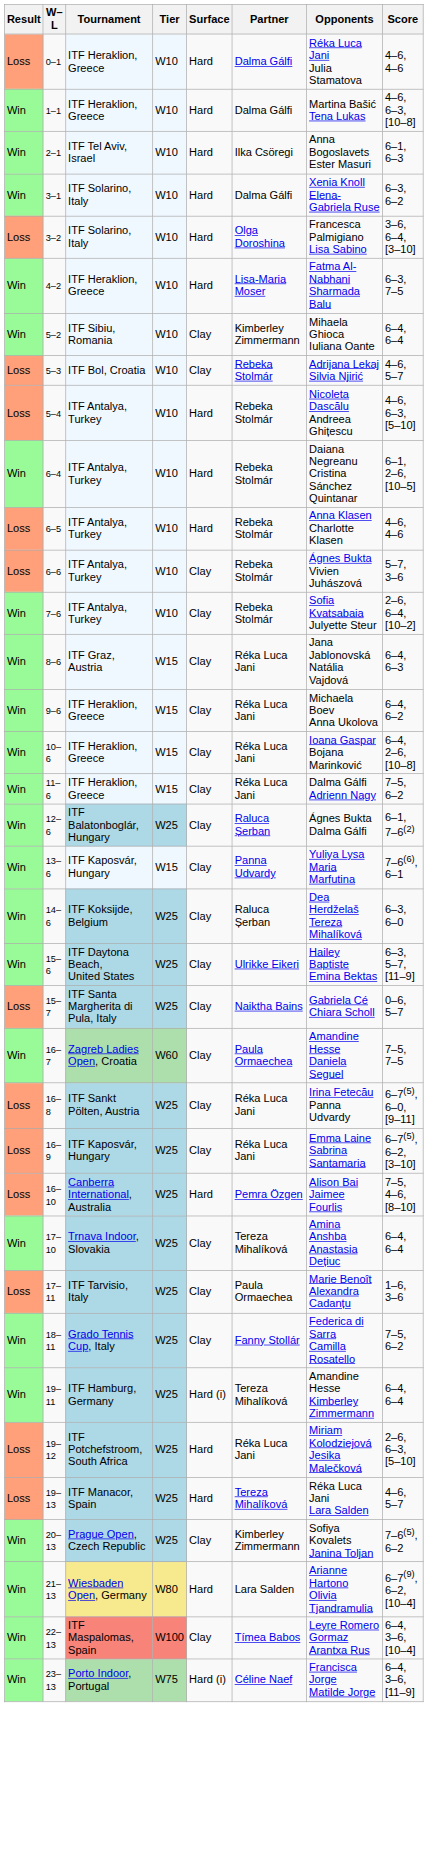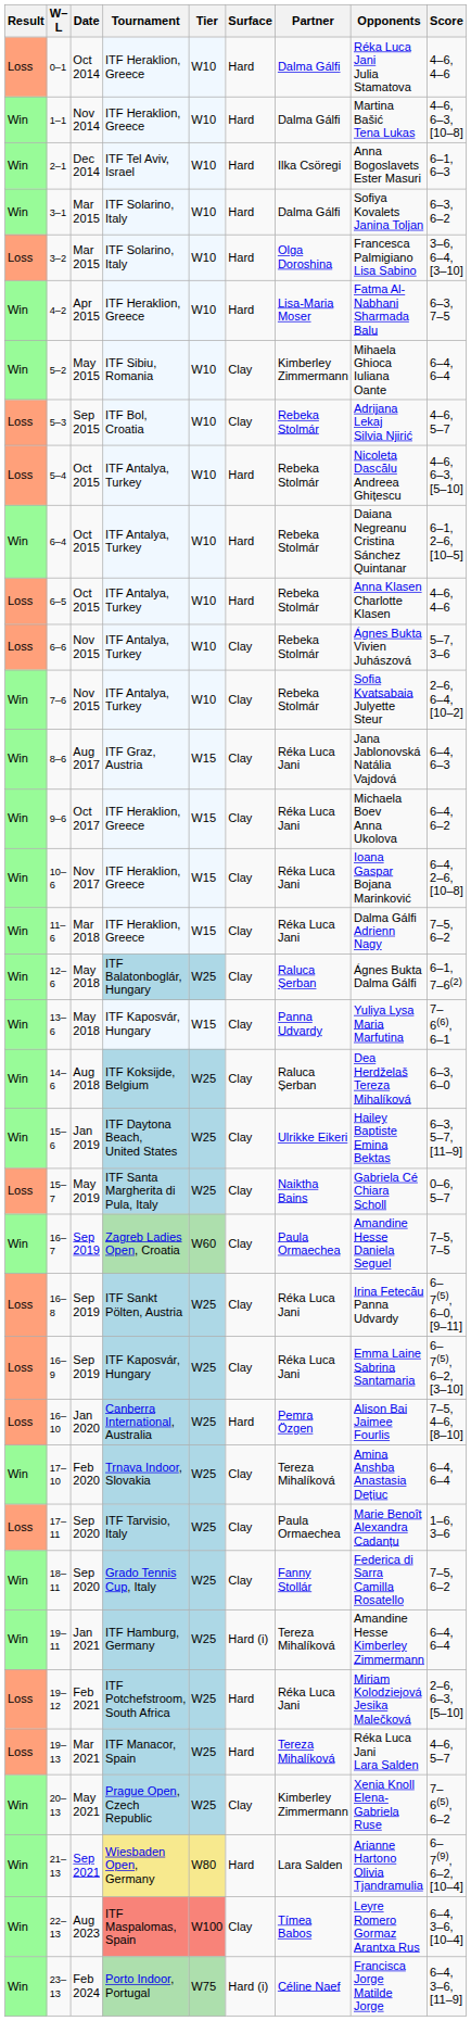+ column: Date | Oct 2014 | Nov 2014 | Dec 2014 | Mar 2015 | Mar 2015 | Apr 2015 | May 2015 | Sep 2015 | Oct 2015 | Oct 2015 | Oct 2015 | Nov 2015 | Nov 2015 | Aug 2017 | Oct 2017 | Nov 2017 | Mar 2018 | May 2018 | May 2018 | Aug 2018 | Jan 2019 | May 2019 | Sep 2019 | Sep 2019 | Sep 2019 | Jan 2020 | Feb 2020 | Sep 2020 | Sep 2020 | Jan 2021 | Feb 2021 | Mar 2021 | May 2021 | Sep 2021 | Aug 2023 | Feb 2024
3–1 | Opponents: Xenia Knoll Elena-Gabriela Ruse -> Sofiya Kovalets Janina Toljan
20–13 | Opponents: Sofiya Kovalets Janina Toljan -> Xenia Knoll Elena-Gabriela Ruse
